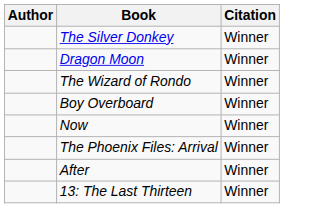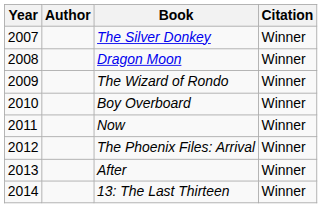+ column: Year | 2007 | 2008 | 2009 | 2010 | 2011 | 2012 | 2013 | 2014
